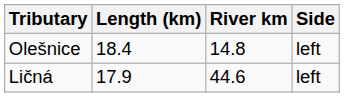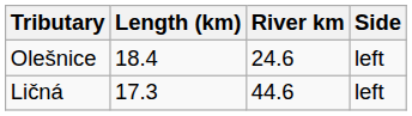Olešnice | River km: 14.8 -> 24.6
Ličná | Length (km): 17.9 -> 17.3
